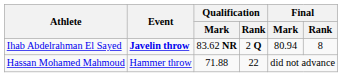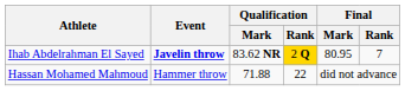Ihab Abdelrahman El Sayed | Qualification / Rank: no background -> gold background
Ihab Abdelrahman El Sayed | Final / Mark: 80.94 -> 80.95
Ihab Abdelrahman El Sayed | Final / Rank: 8 -> 7
